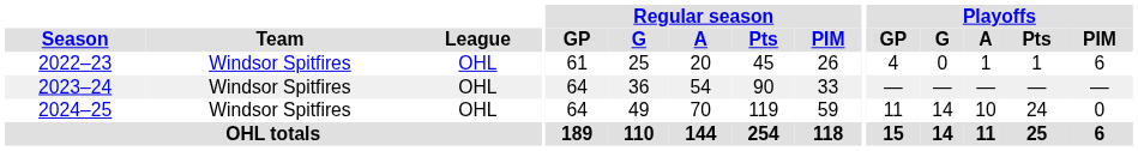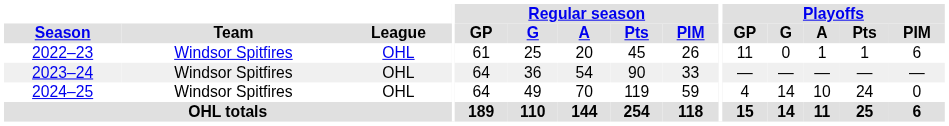2022–23 | Playoffs / GP: 4 -> 11
2024–25 | Playoffs / GP: 11 -> 4
